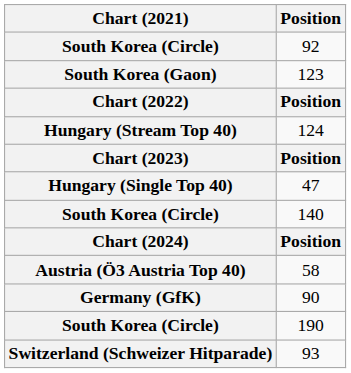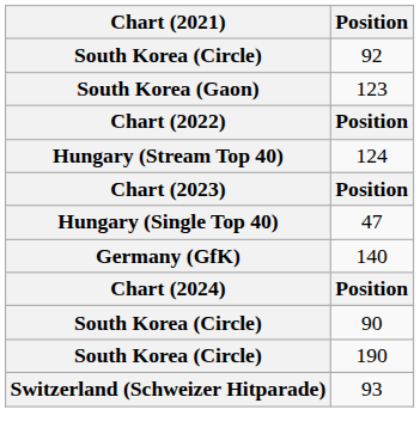140 | Chart (2021): South Korea (Circle) -> Germany (GfK)
- row: Austria (Ö3 Austria Top 40) | 58
90 | Chart (2021): Germany (GfK) -> South Korea (Circle)
